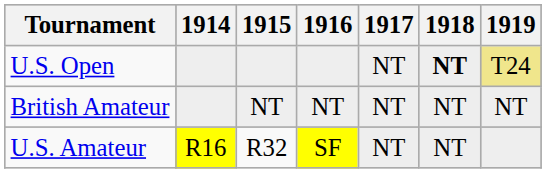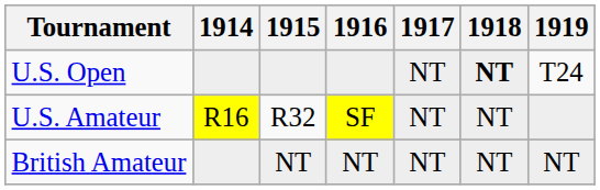U.S. Open | 1919: khaki background -> no background
rows swapped: U.S. Amateur <-> British Amateur
